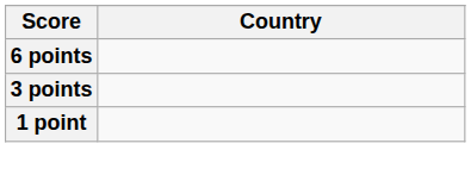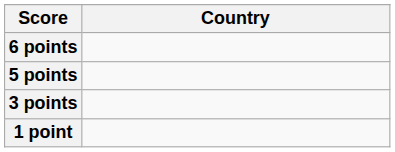+ row: 5 points
